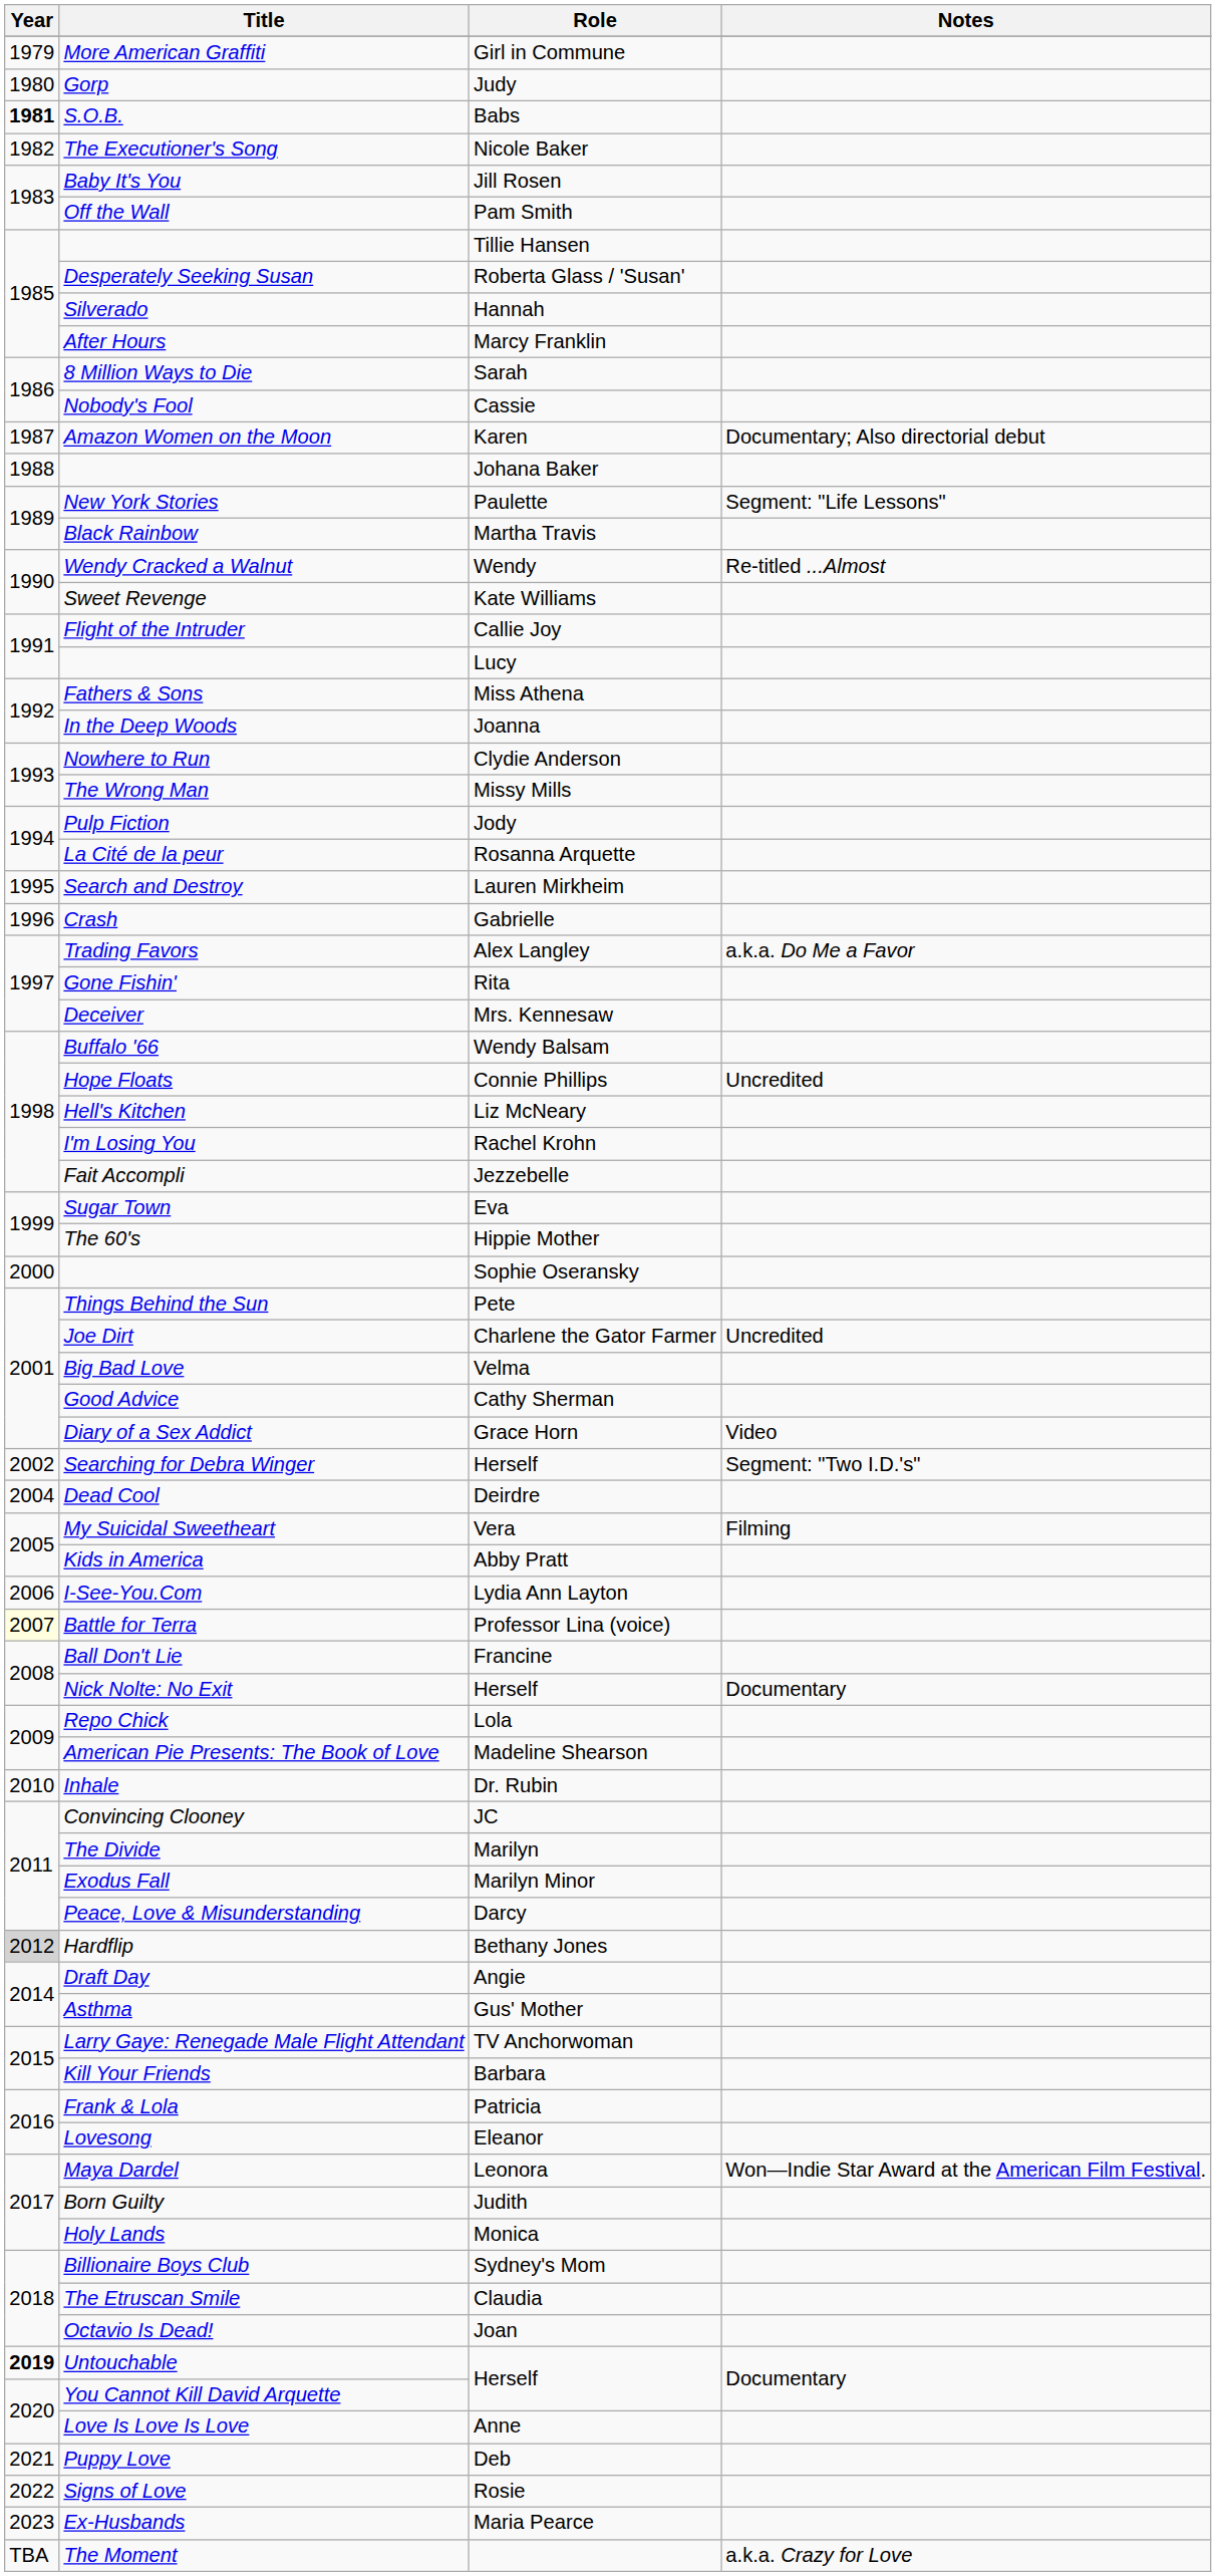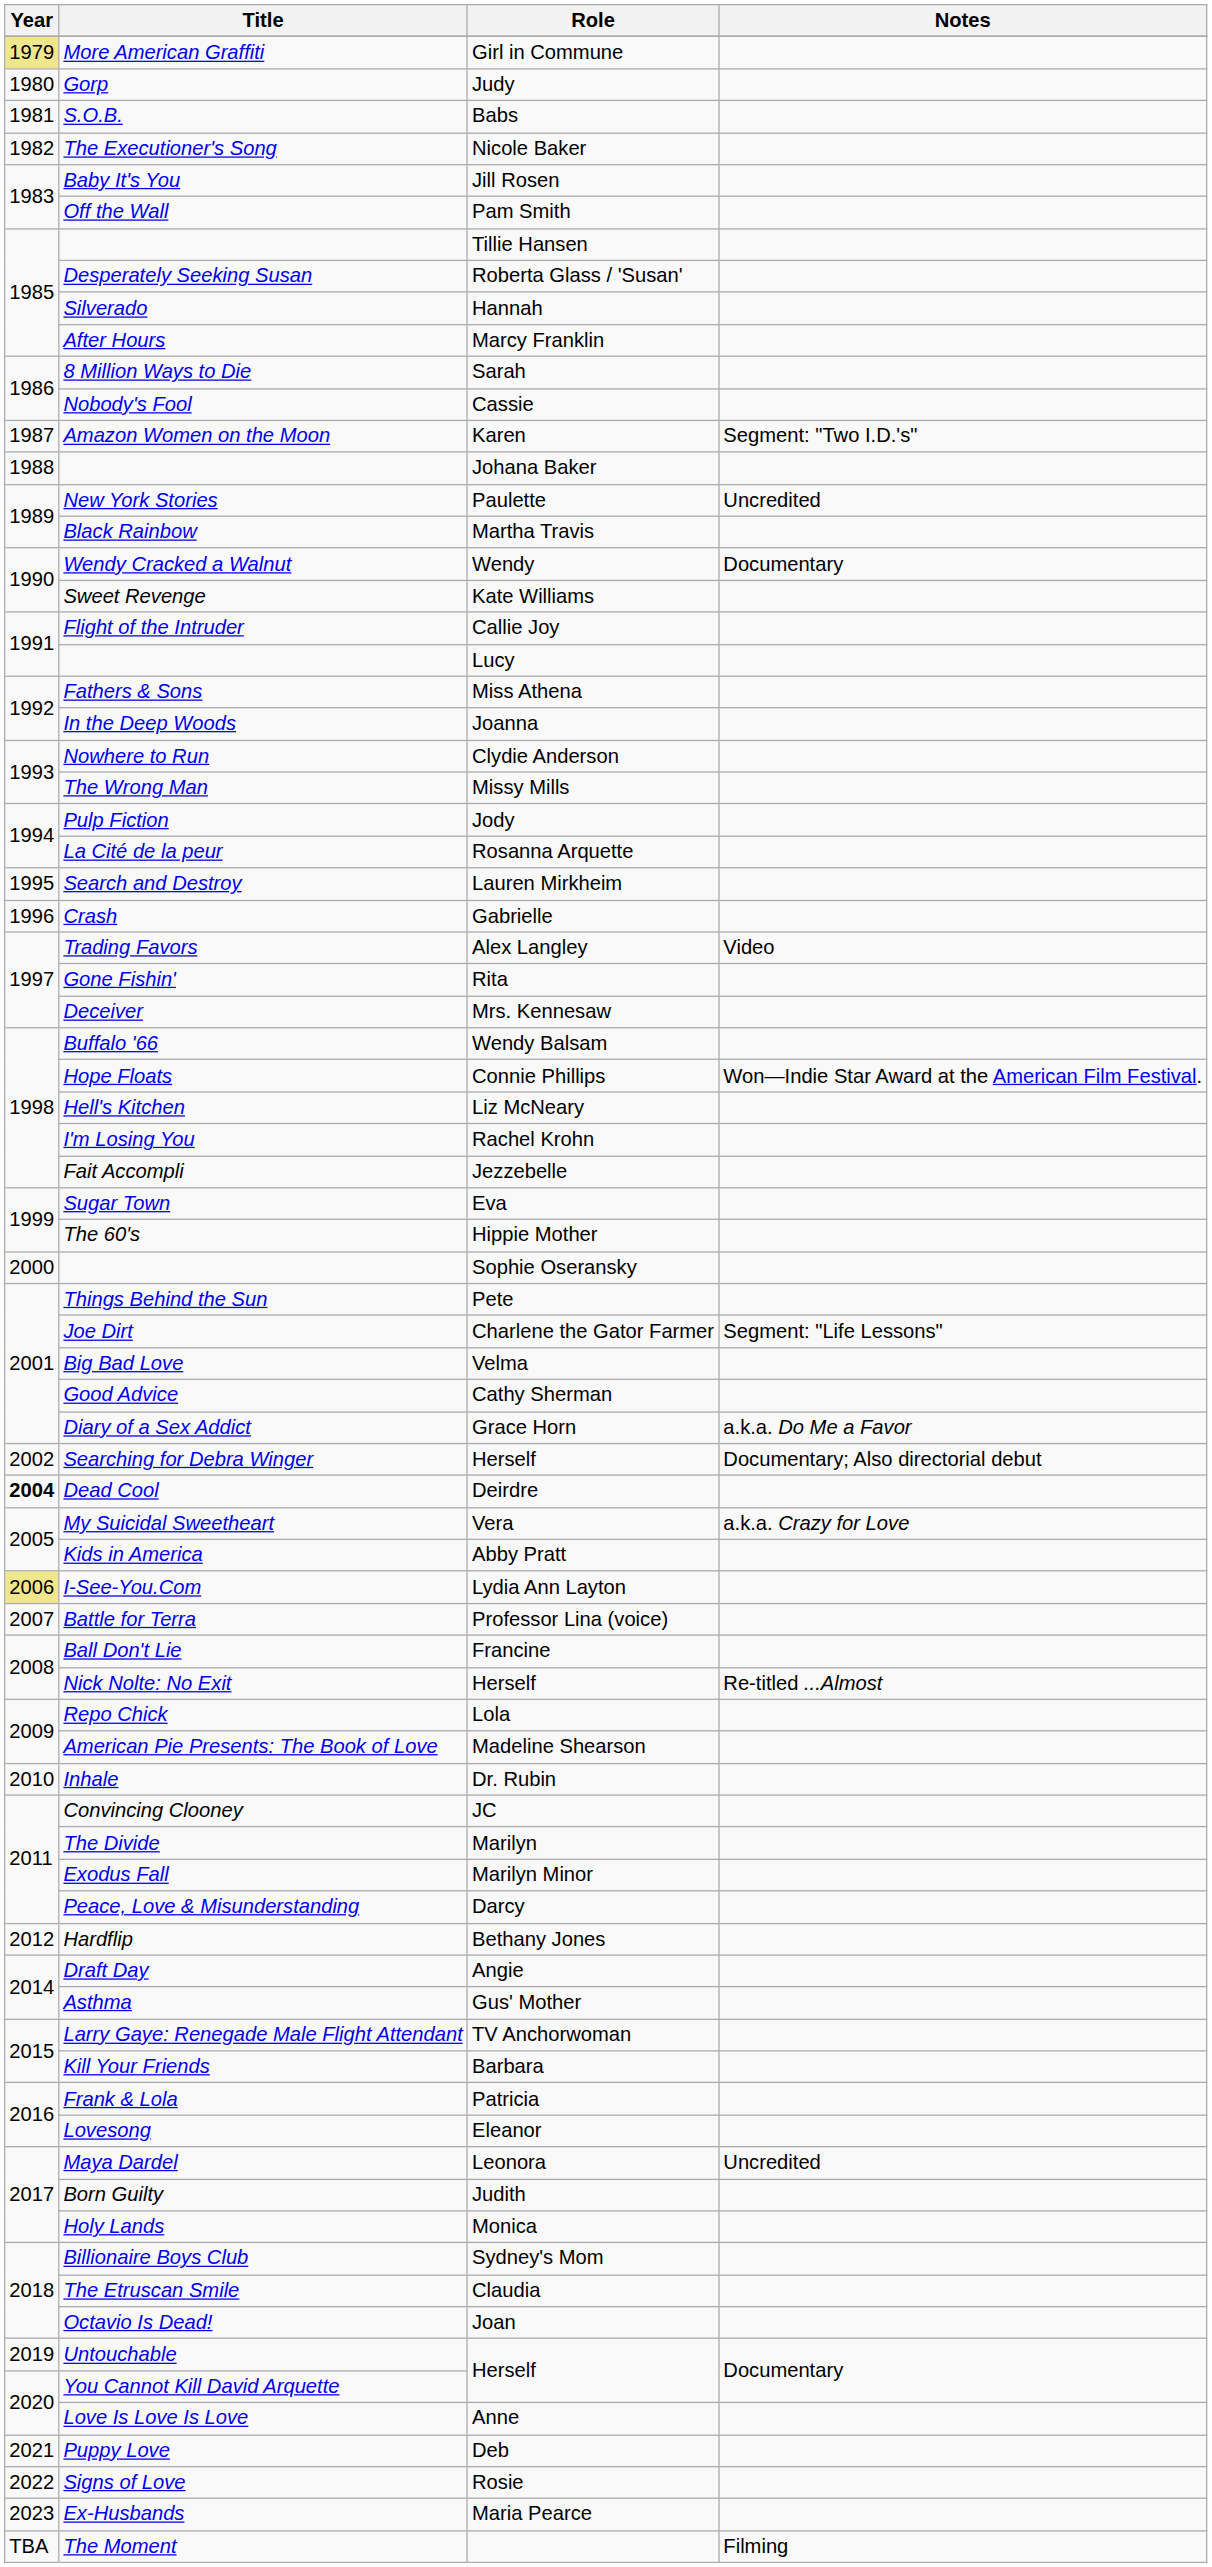More American Graffiti | Year: no background -> khaki background
S.O.B. | Year: bold -> normal
Amazon Women on the Moon | Notes: Documentary; Also directorial debut -> Segment: "Two I.D.'s"
New York Stories | Notes: Segment: "Life Lessons" -> Uncredited
Wendy Cracked a Walnut | Notes: Re-titled ...Almost -> Documentary
Trading Favors | Notes: a.k.a. Do Me a Favor -> Video
Hope Floats | Notes: Uncredited -> Won—Indie Star Award at the American Film Festival.
Joe Dirt | Notes: Uncredited -> Segment: "Life Lessons"
Diary of a Sex Addict | Notes: Video -> a.k.a. Do Me a Favor
Searching for Debra Winger | Notes: Segment: "Two I.D.'s" -> Documentary; Also directorial debut
Dead Cool | Year: normal -> bold
My Suicidal Sweetheart | Notes: Filming -> a.k.a. Crazy for Love
I-See-You.Com | Year: no background -> khaki background
Battle for Terra | Year: lightyellow background -> no background
Nick Nolte: No Exit | Notes: Documentary -> Re-titled ...Almost
Hardflip | Year: lightgrey background -> no background
Maya Dardel | Notes: Won—Indie Star Award at the American Film Festival. -> Uncredited
Untouchable | Year: bold -> normal
The Moment | Notes: a.k.a. Crazy for Love -> Filming
